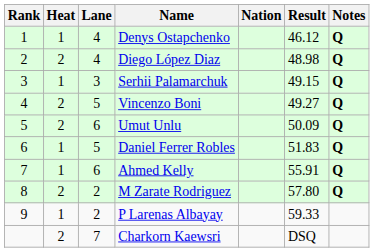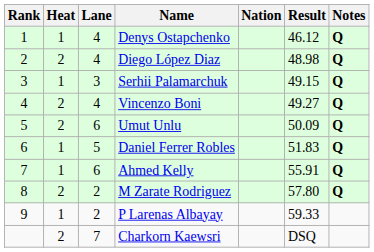Vincenzo Boni | Lane: 5 -> 4
